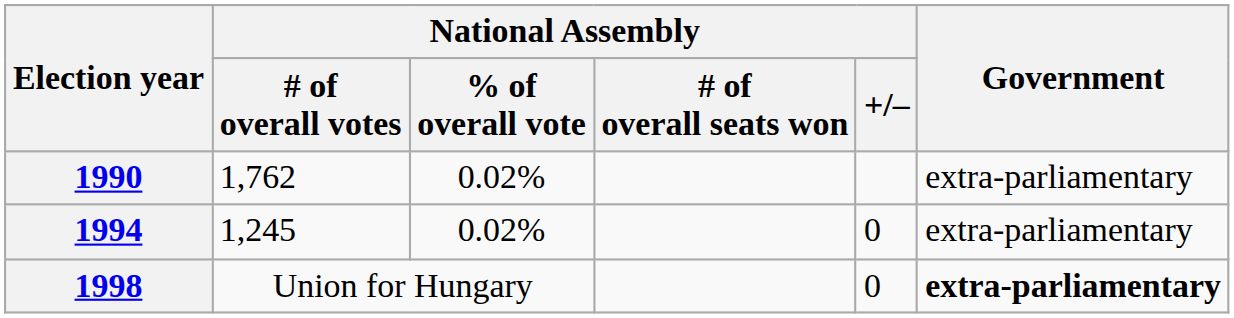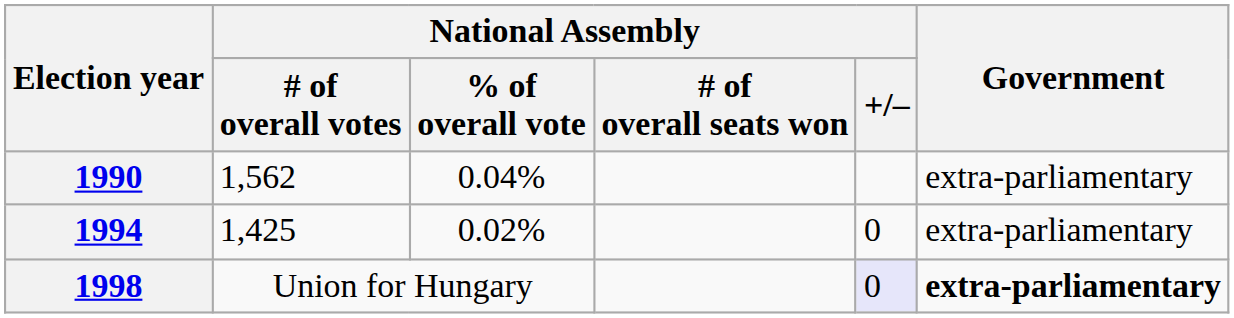1990 | National Assembly / # of overall votes: 1,762 -> 1,562
1990 | National Assembly / % of overall vote: 0.02% -> 0.04%
1994 | National Assembly / # of overall votes: 1,245 -> 1,425
1998 | National Assembly / +/–: no background -> lavender background
